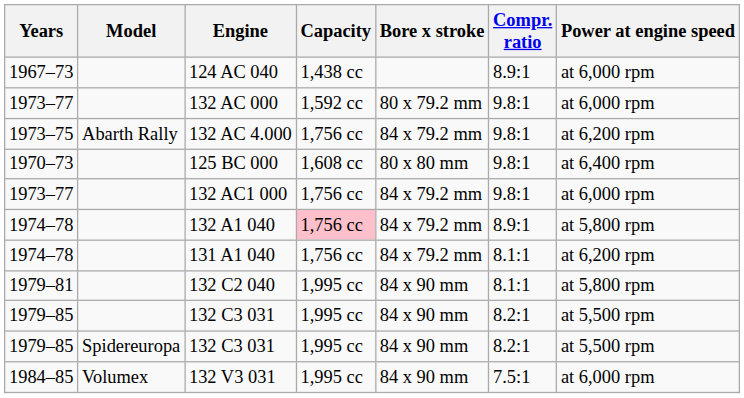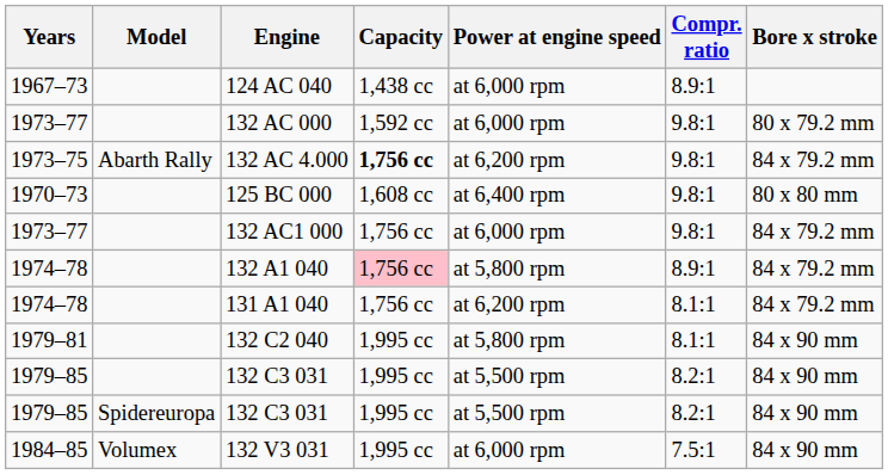columns swapped: Bore x stroke <-> Power at engine speed
132 AC 4.000 | Capacity: normal -> bold
